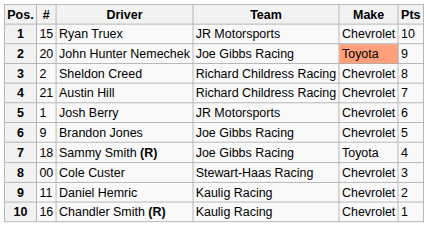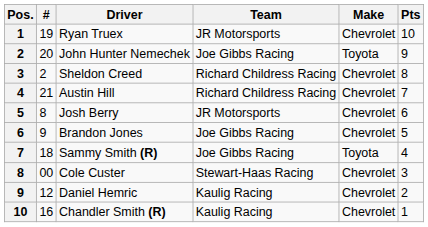Ryan Truex | #: 15 -> 19
John Hunter Nemechek | Make: lightsalmon background -> no background
Josh Berry | #: 1 -> 8
Daniel Hemric | #: 11 -> 12
